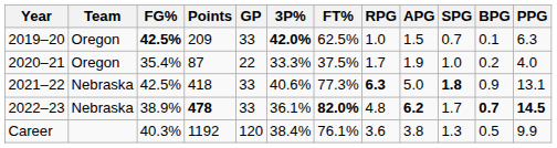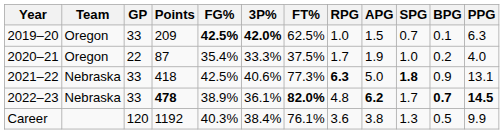columns swapped: GP <-> FG%
